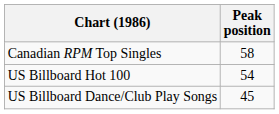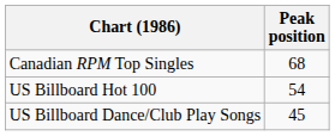Canadian RPM Top Singles | Peak position: 58 -> 68
